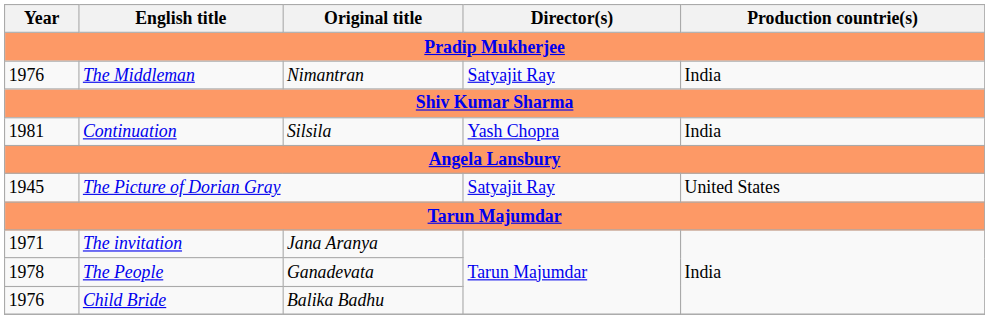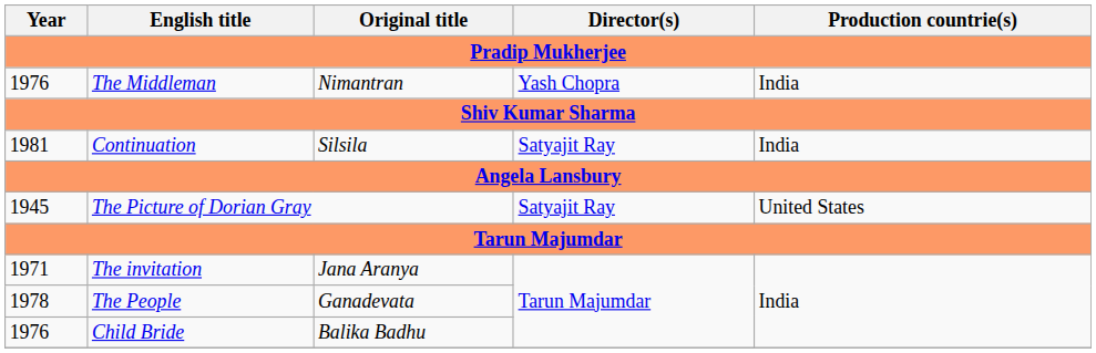The Middleman | Director(s): Satyajit Ray -> Yash Chopra
Continuation | Director(s): Yash Chopra -> Satyajit Ray
